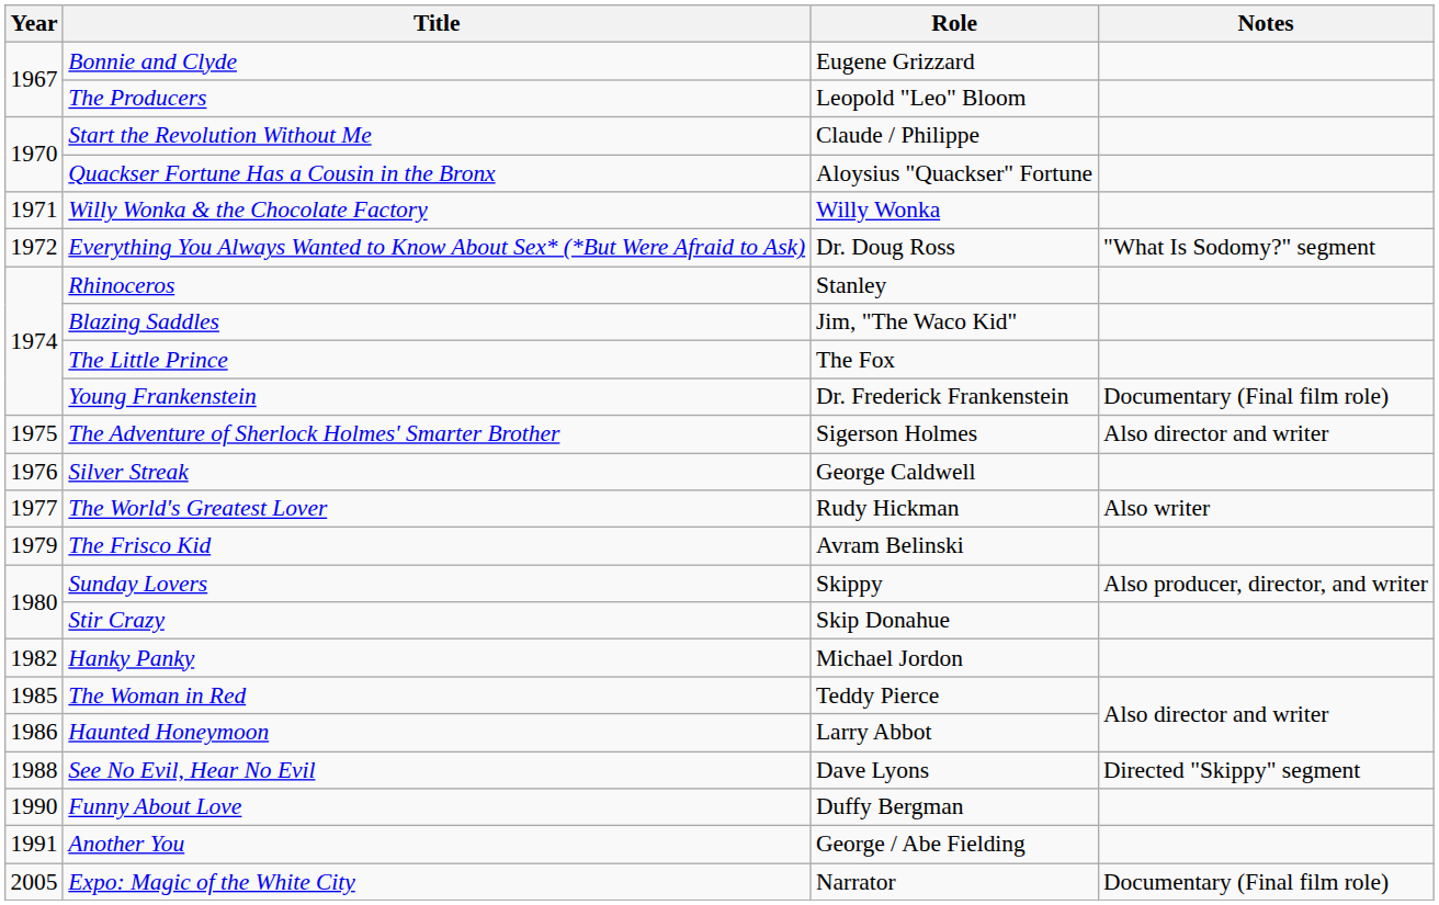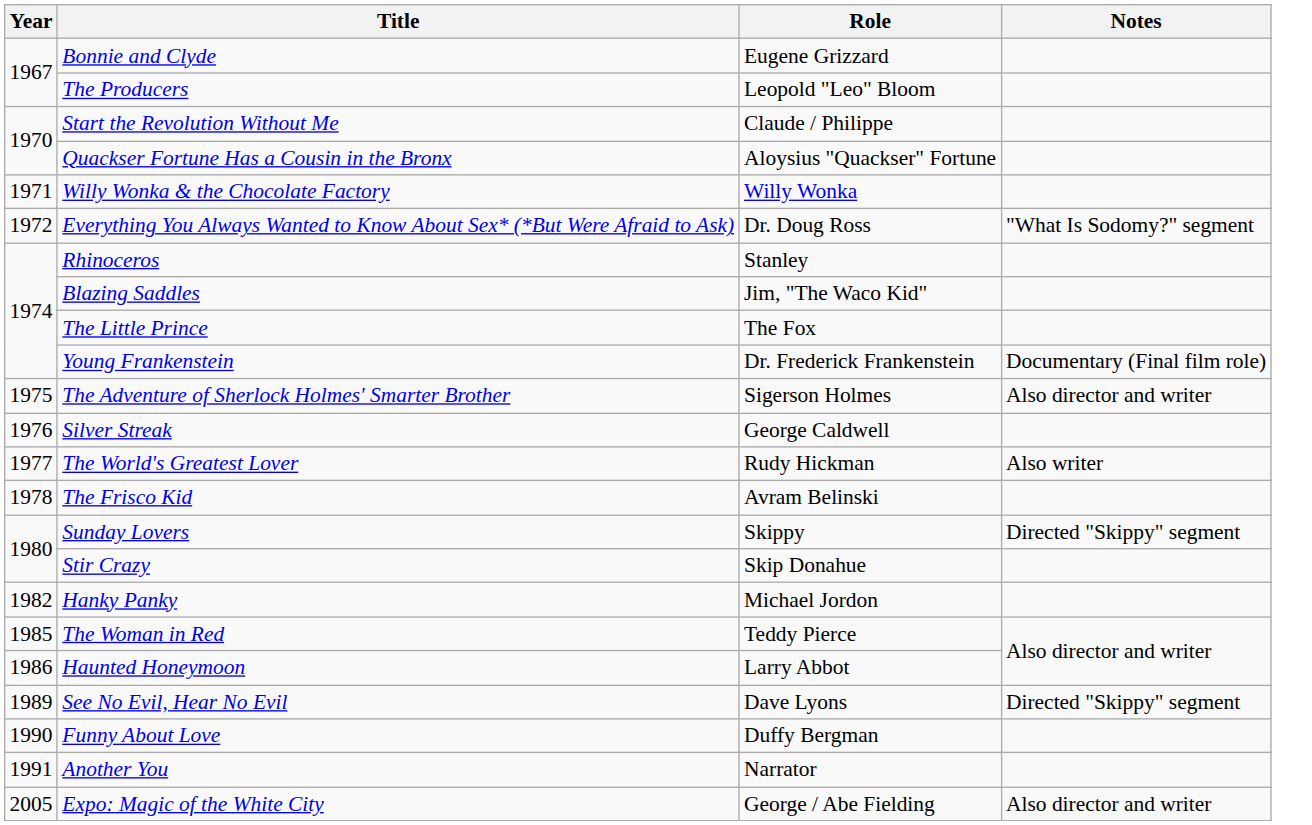The Frisco Kid | Year: 1979 -> 1978
Sunday Lovers | Notes: Also producer, director, and writer -> Directed "Skippy" segment
See No Evil, Hear No Evil | Year: 1988 -> 1989
Another You | Role: George / Abe Fielding -> Narrator
Expo: Magic of the White City | Role: Narrator -> George / Abe Fielding
Expo: Magic of the White City | Notes: Documentary (Final film role) -> Also director and writer
